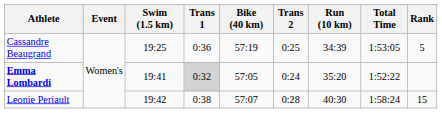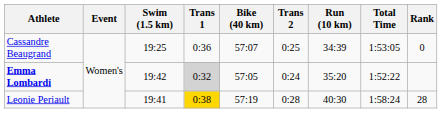Cassandre Beaugrand | Bike (40 km): 57:19 -> 57:07
Cassandre Beaugrand | Rank: 5 -> 0
Emma Lombardi | Swim (1.5 km): 19:41 -> 19:42
Leonie Periault | Swim (1.5 km): 19:42 -> 19:41
Leonie Periault | Trans 1: no background -> gold background
Leonie Periault | Bike (40 km): 57:07 -> 57:19
Leonie Periault | Rank: 15 -> 28
